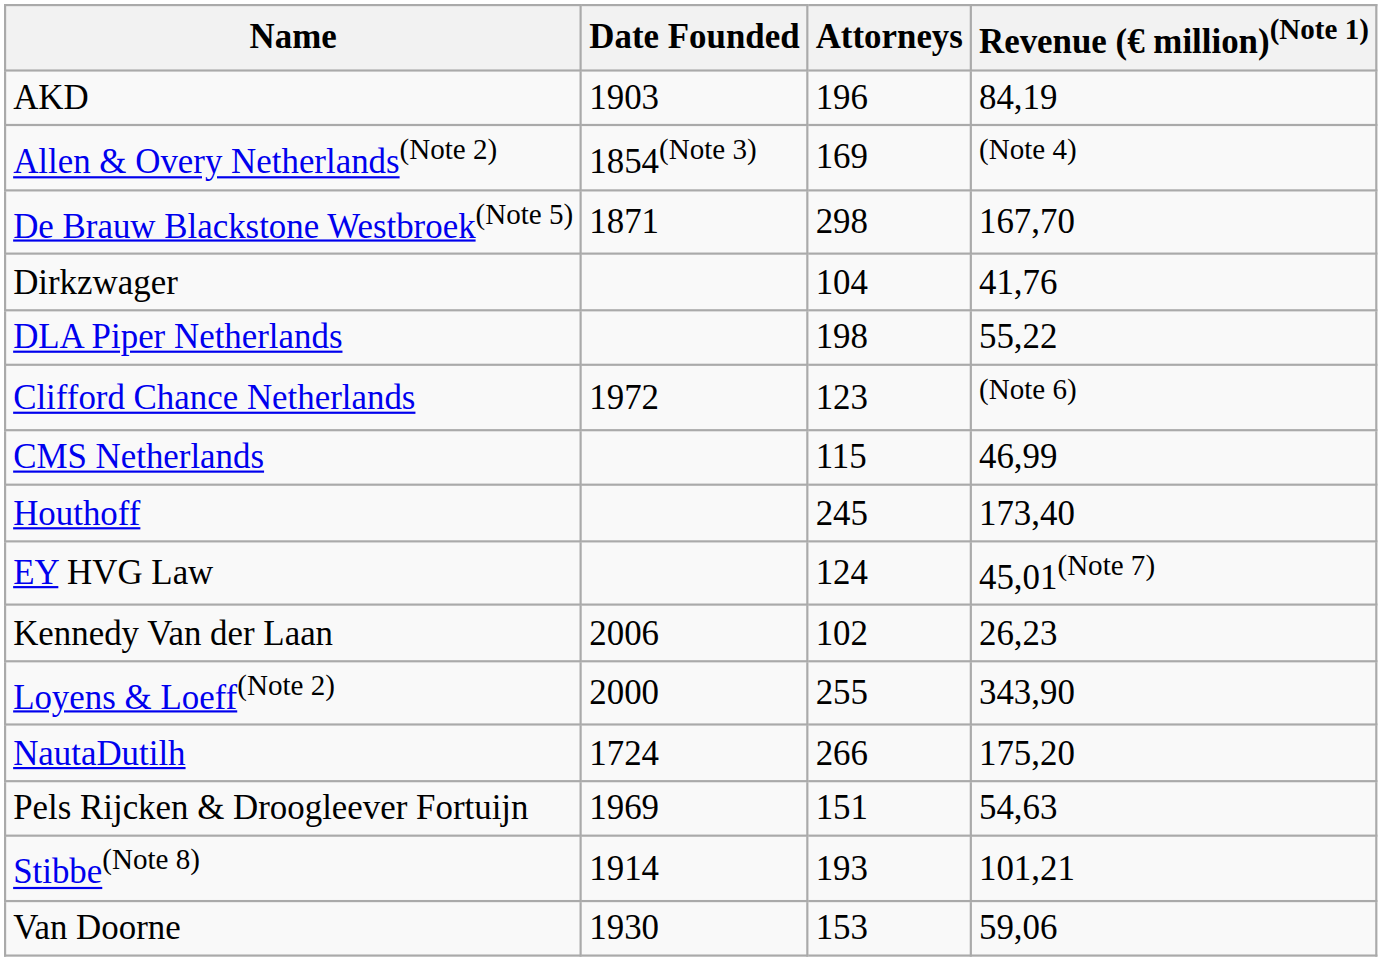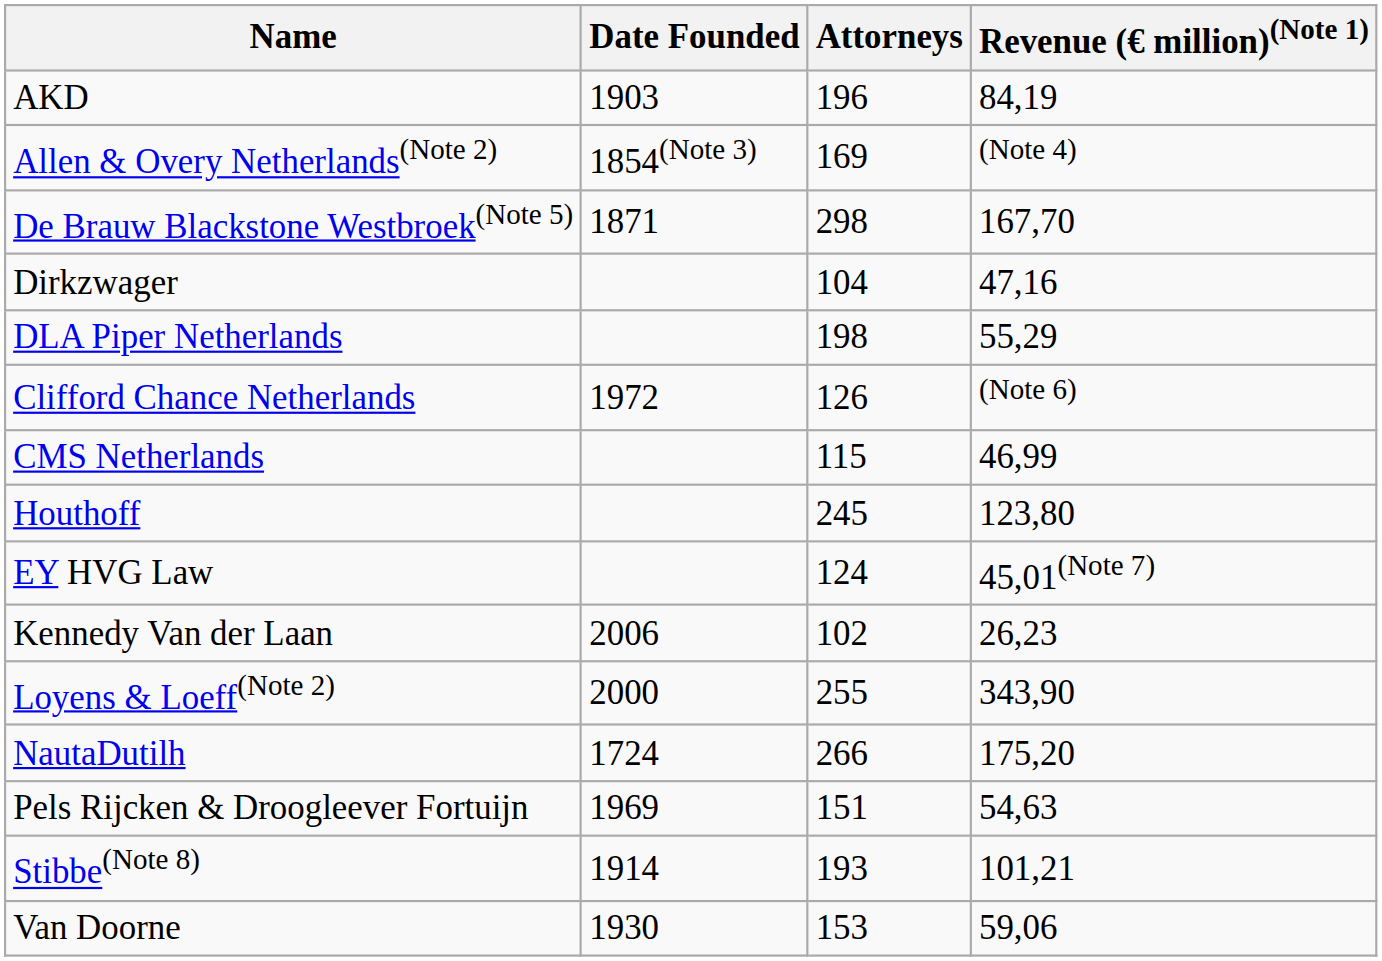Dirkzwager | Revenue (€ million)(Note 1): 41,76 -> 47,16
DLA Piper Netherlands | Revenue (€ million)(Note 1): 55,22 -> 55,29
Clifford Chance Netherlands | Attorneys: 123 -> 126
Houthoff | Revenue (€ million)(Note 1): 173,40 -> 123,80
